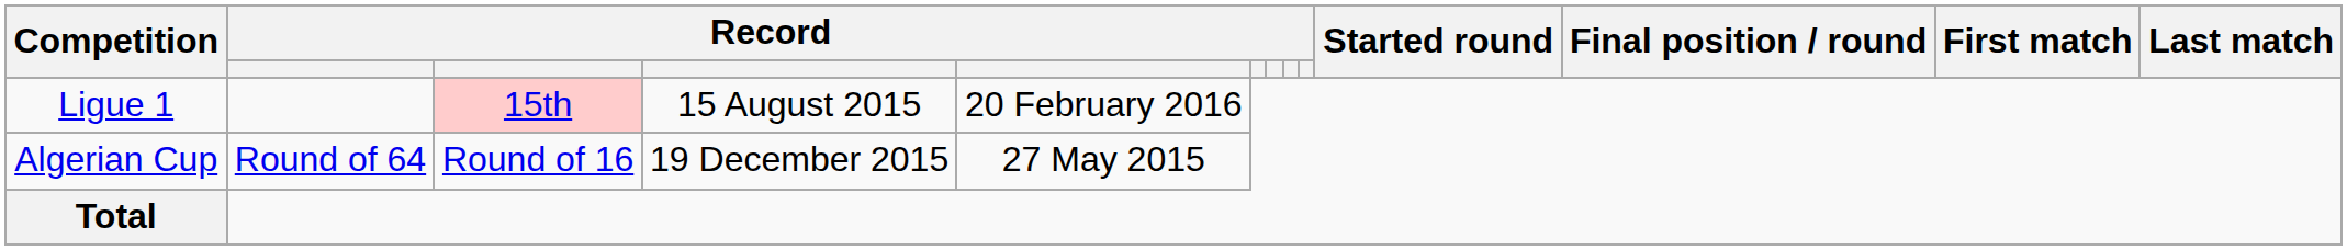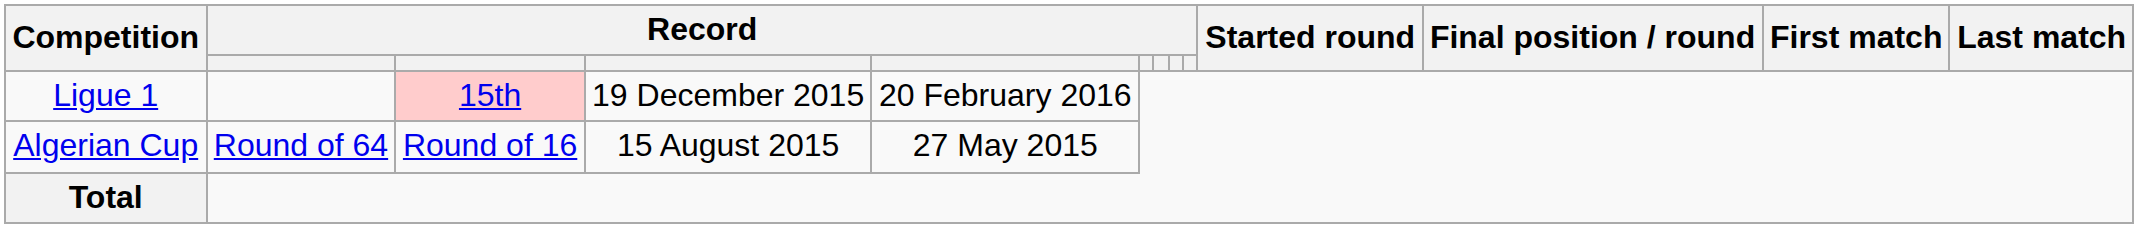Ligue 1 | column 4: 15 August 2015 -> 19 December 2015
Algerian Cup | column 4: 19 December 2015 -> 15 August 2015
